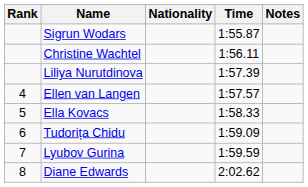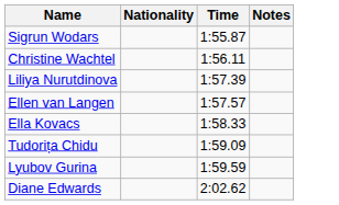- column: Rank | 4 | 5 | 6 | 7 | 8
